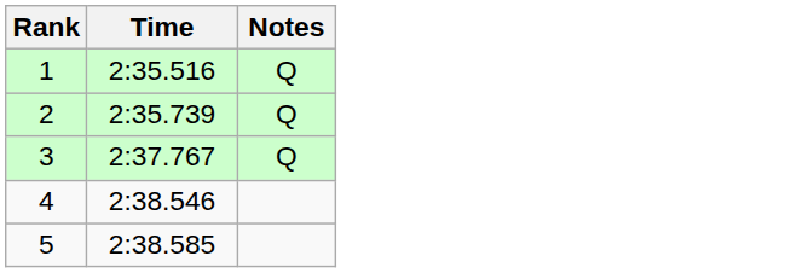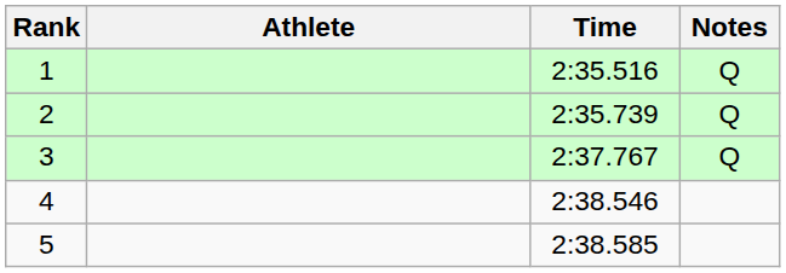+ column: Athlete
